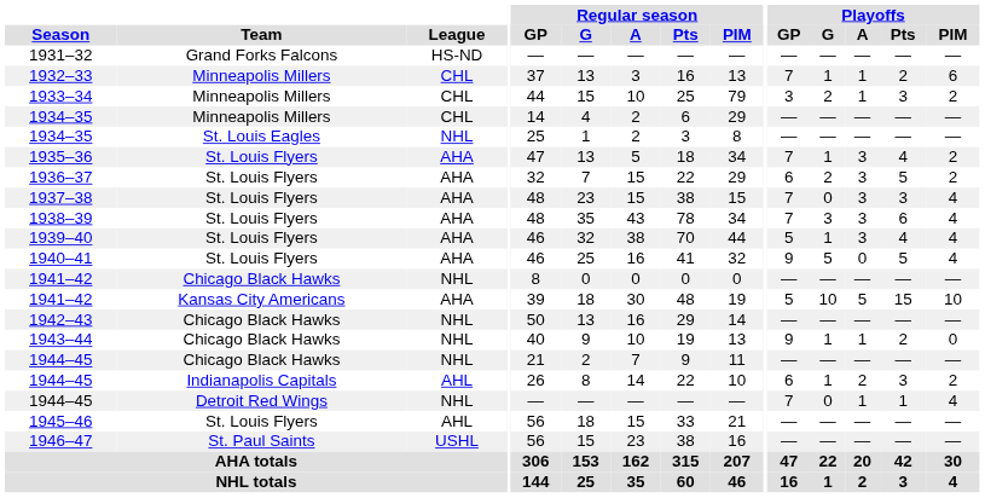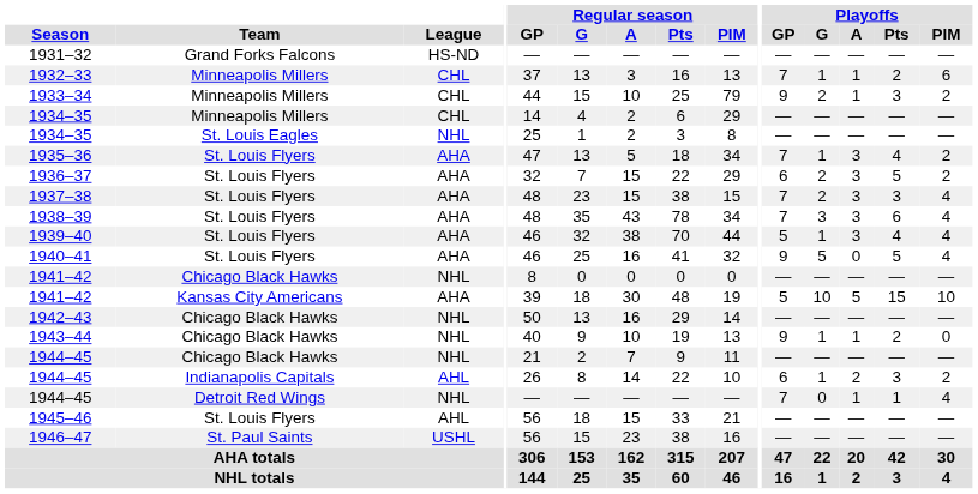1933–34 | Playoffs / GP: 3 -> 9
1937–38 | Playoffs / G: 0 -> 2
